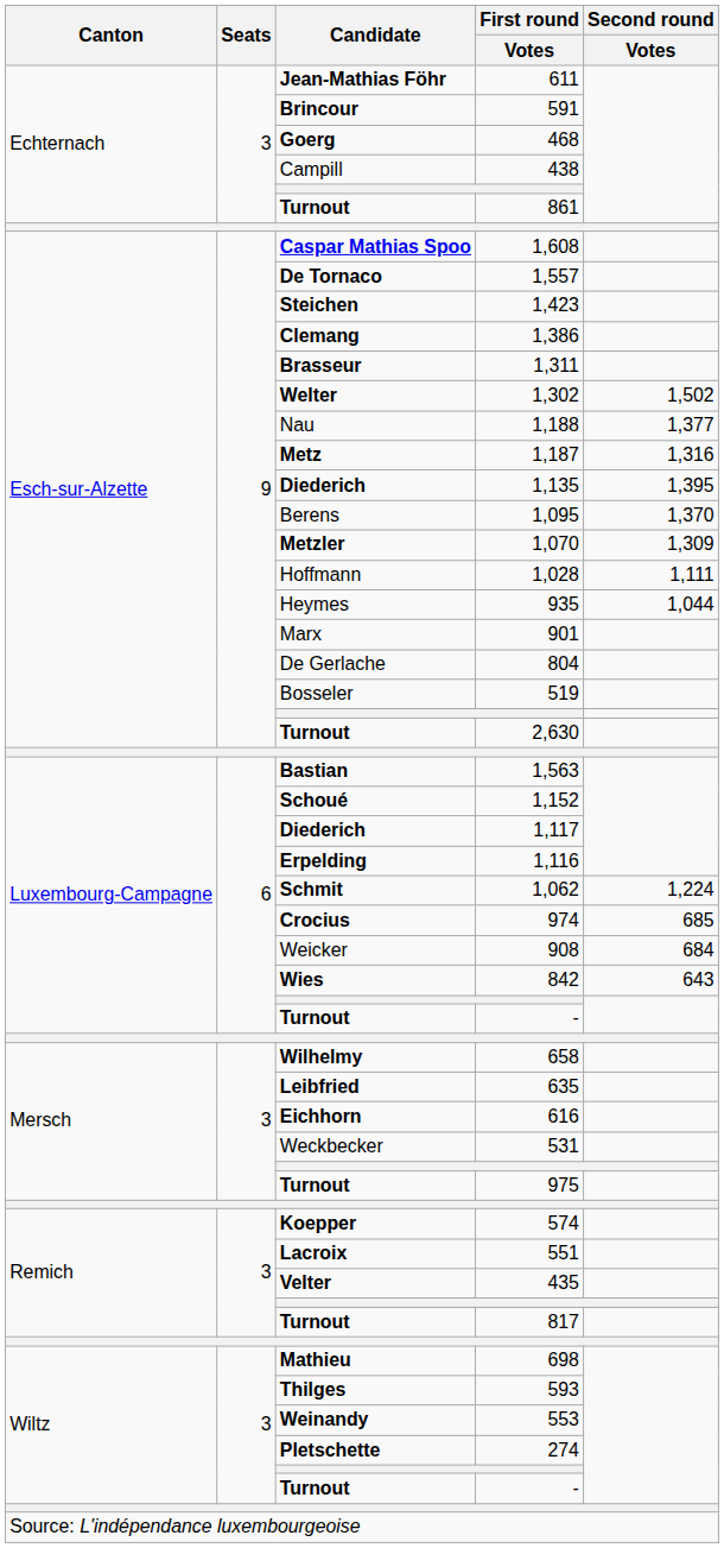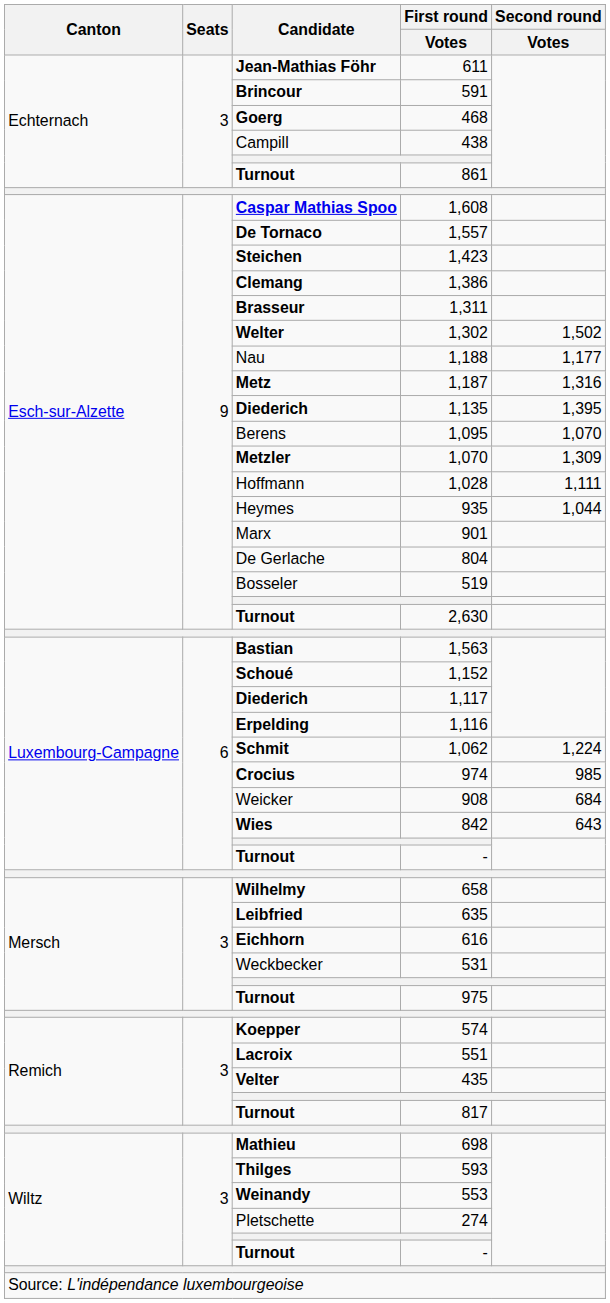1,188 | Second round / Votes: 1,377 -> 1,177
1,095 | Second round / Votes: 1,370 -> 1,070
974 | Second round / Votes: 685 -> 985
274 | Candidate: bold -> normal
